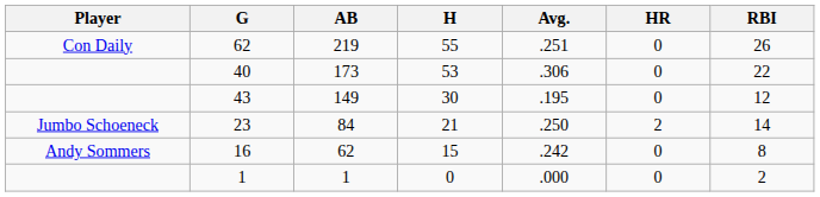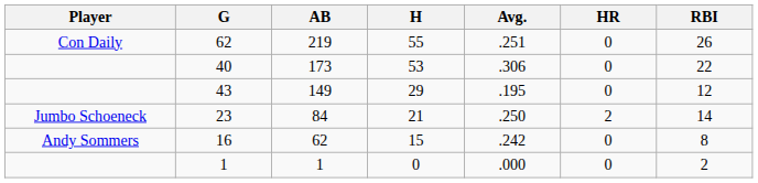43 | H: 30 -> 29
